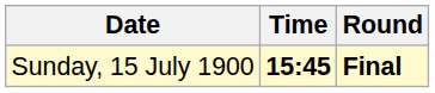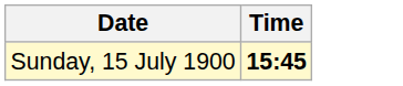- column: Round | Final
